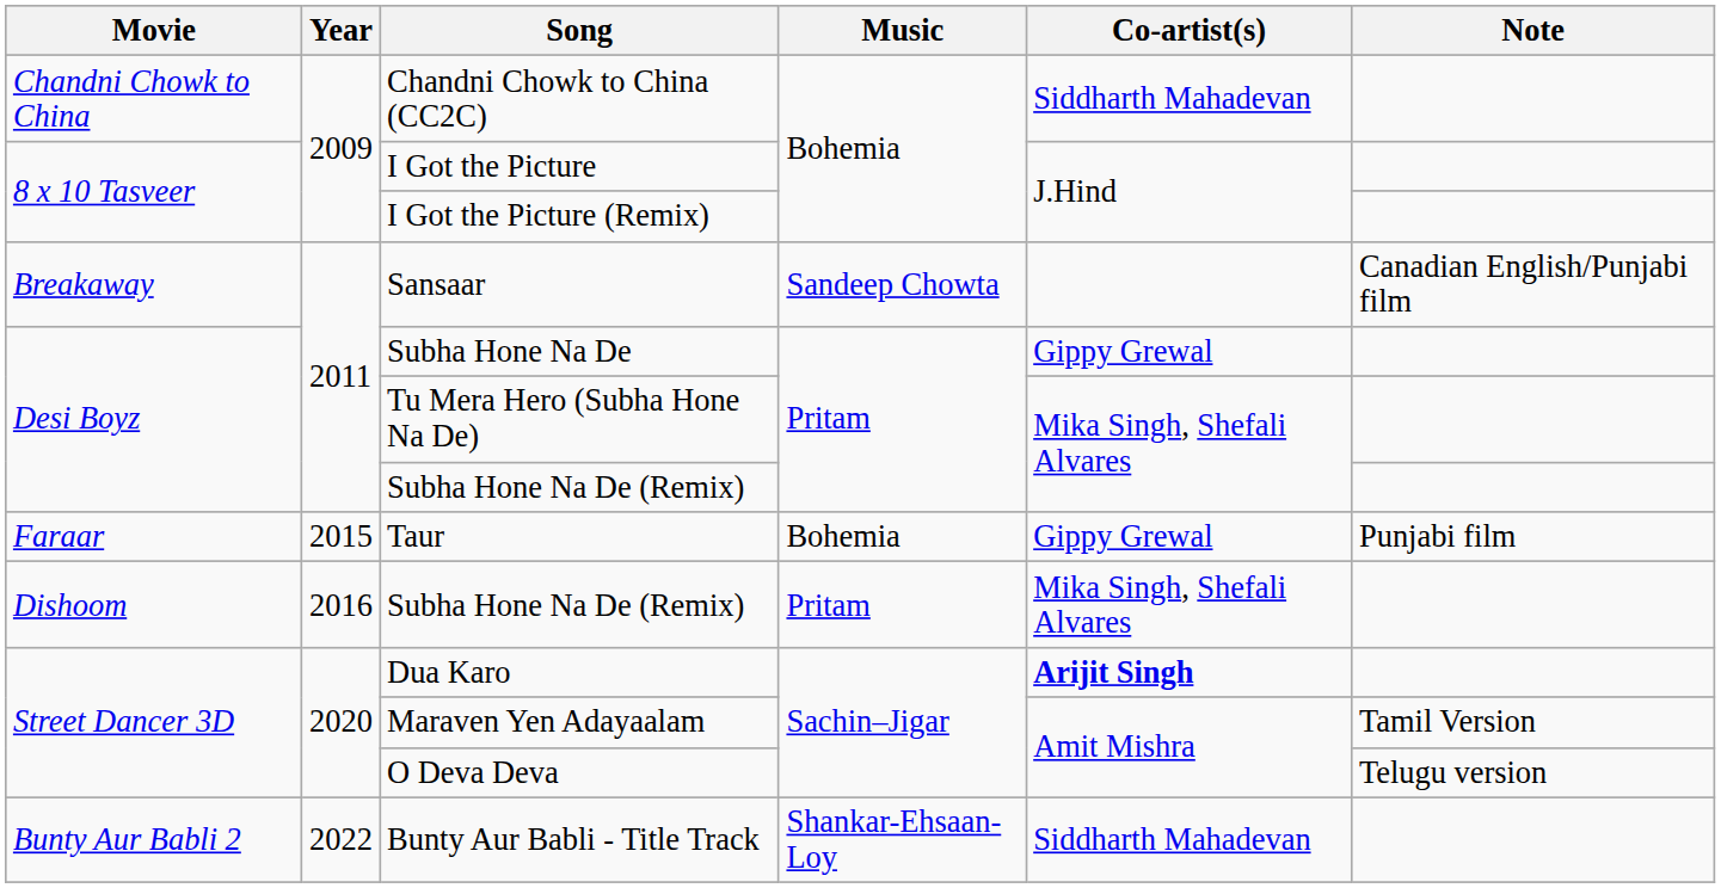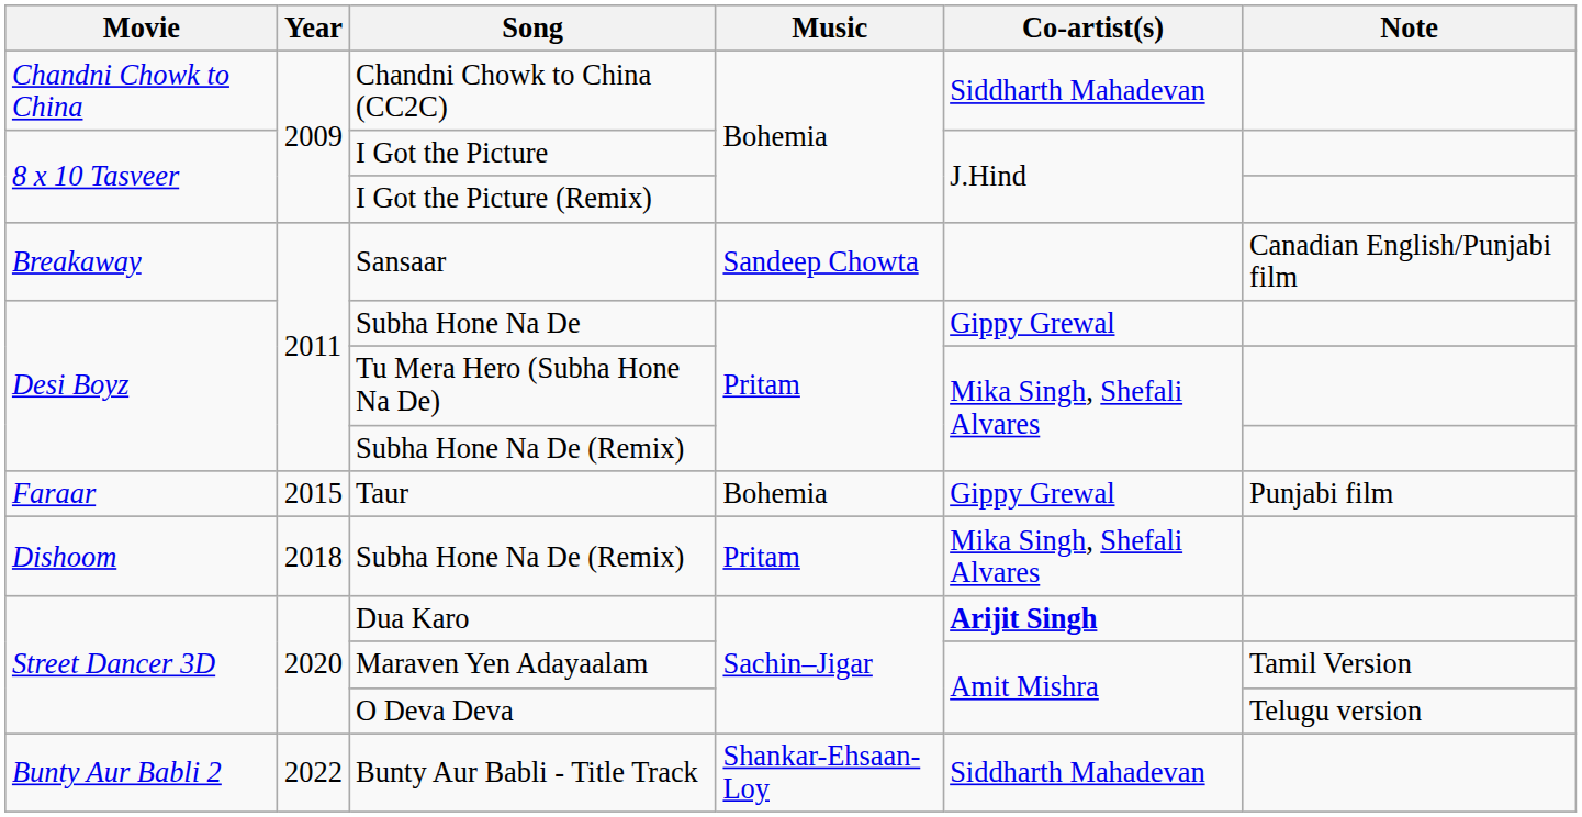Dishoom / Subha Hone Na De (Remix) | Year: 2016 -> 2018
